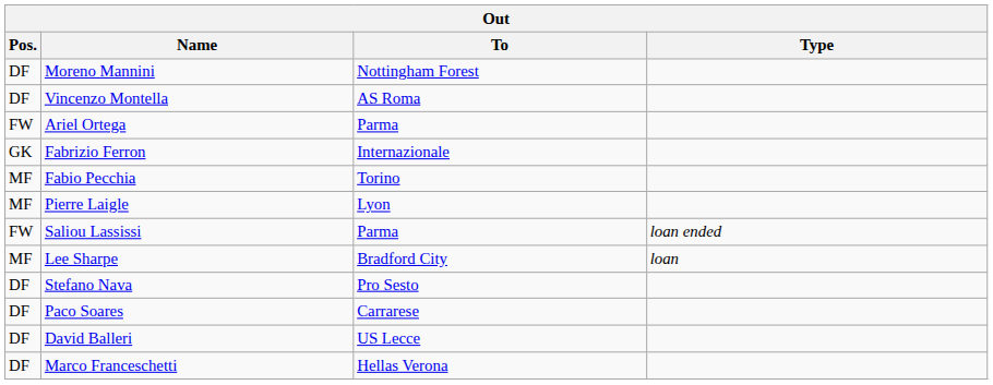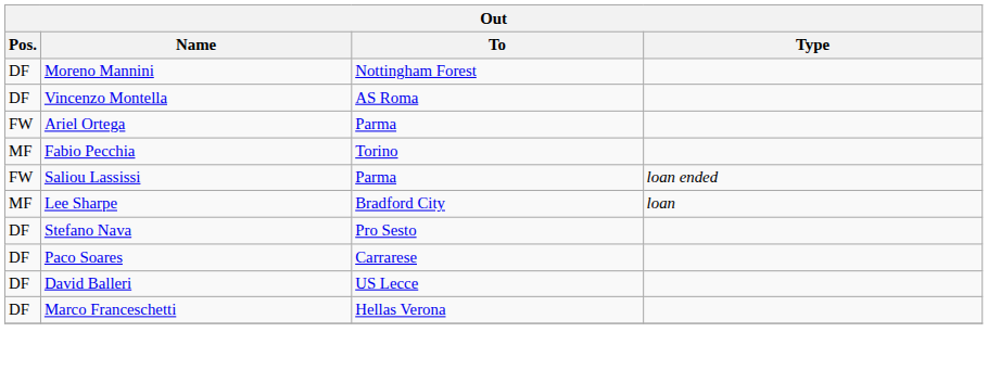- row: GK | Fabrizio Ferron | Internazionale
- row: MF | Pierre Laigle | Lyon
